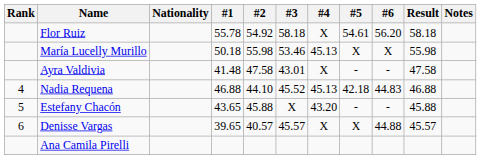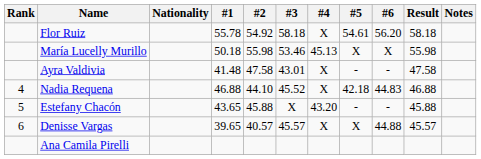Nadia Requena | #4: 45.13 -> X
